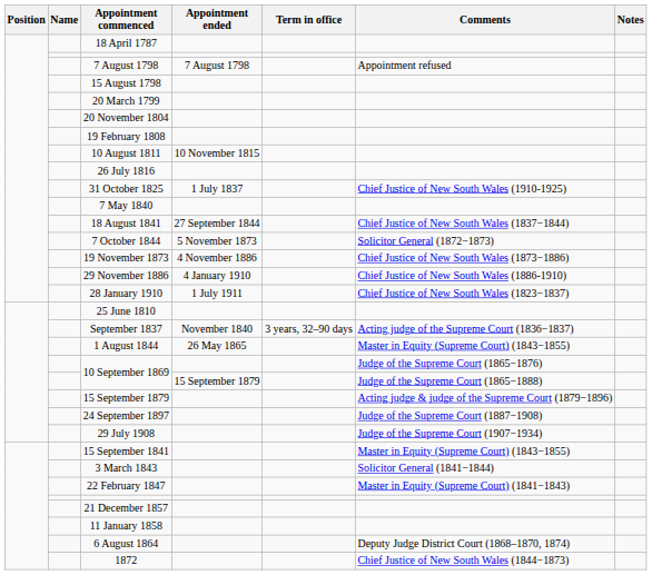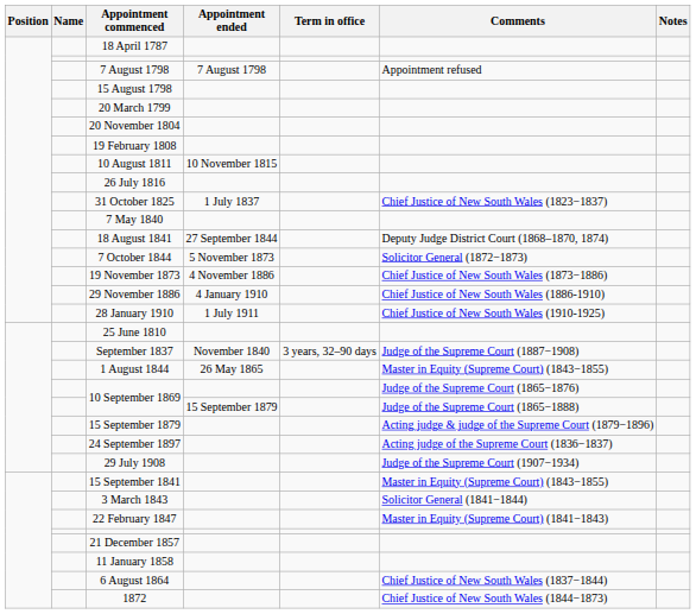31 October 1825 | Comments: Chief Justice of New South Wales (1910-1925) -> Chief Justice of New South Wales (1823−1837)
18 August 1841 | Comments: Chief Justice of New South Wales (1837−1844) -> Deputy Judge District Court (1868–1870, 1874)
28 January 1910 | Comments: Chief Justice of New South Wales (1823−1837) -> Chief Justice of New South Wales (1910-1925)
September 1837 | Comments: Acting judge of the Supreme Court (1836−1837) -> Judge of the Supreme Court (1887−1908)
24 September 1897 | Comments: Judge of the Supreme Court (1887−1908) -> Acting judge of the Supreme Court (1836−1837)
6 August 1864 | Comments: Deputy Judge District Court (1868–1870, 1874) -> Chief Justice of New South Wales (1837−1844)
